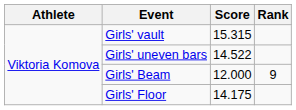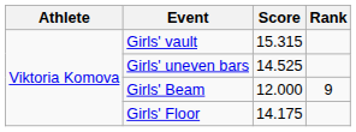Girls' uneven bars | Score: 14.522 -> 14.525
